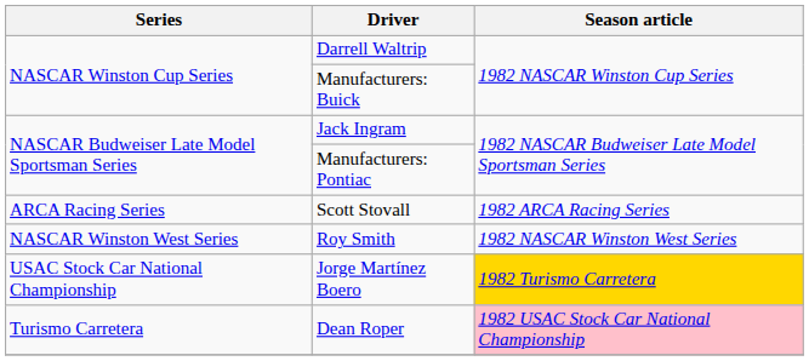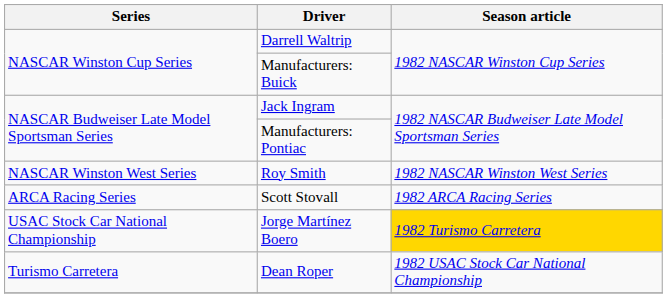rows swapped: Roy Smith <-> Scott Stovall
Dean Roper | Season article: pink background -> no background
